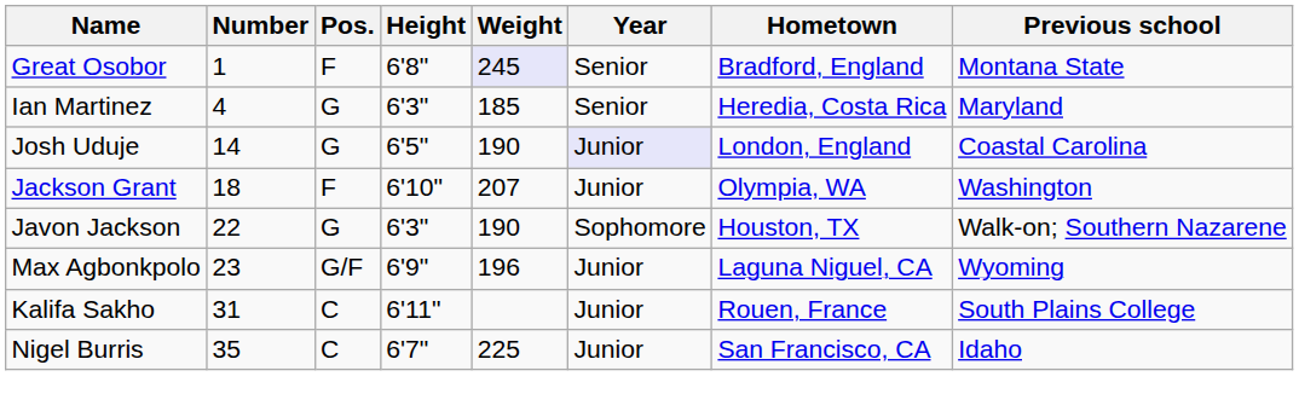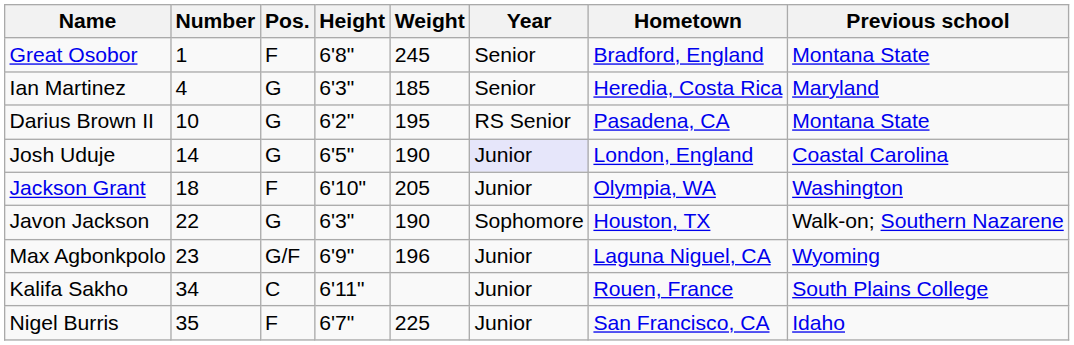Great Osobor | Weight: lavender background -> no background
+ row: Darius Brown II | 10 | G | 6'2" | 195 | RS Senior | Pasadena, CA | Montana State
Jackson Grant | Weight: 207 -> 205
Kalifa Sakho | Number: 31 -> 34
Nigel Burris | Pos.: C -> F
